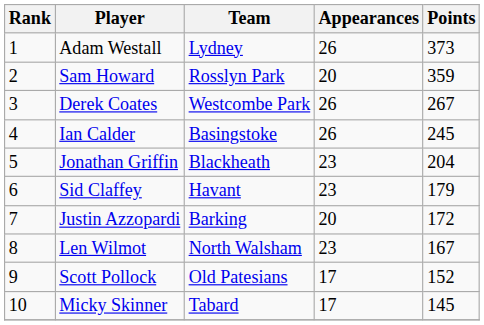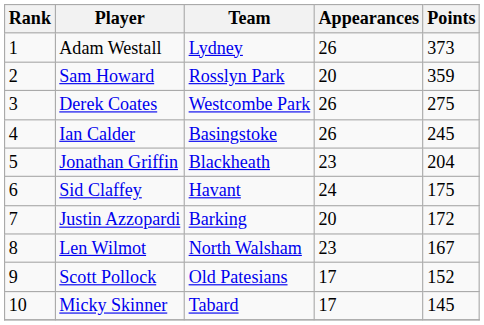Derek Coates | Points: 267 -> 275
Sid Claffey | Appearances: 23 -> 24
Sid Claffey | Points: 179 -> 175
